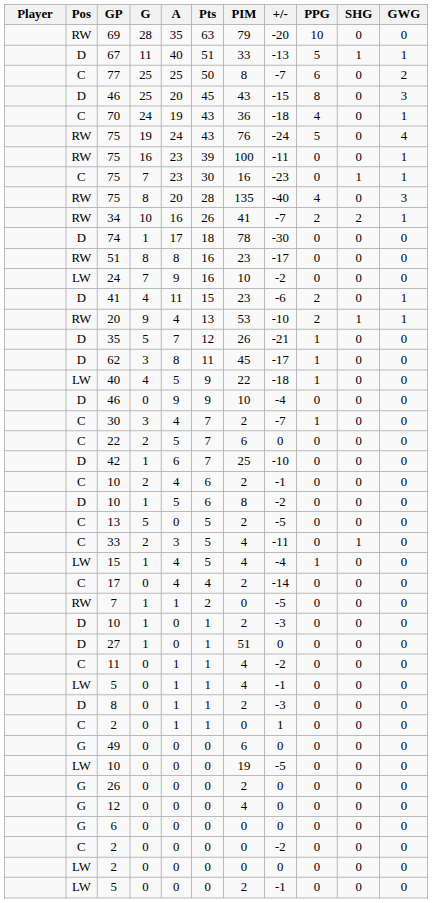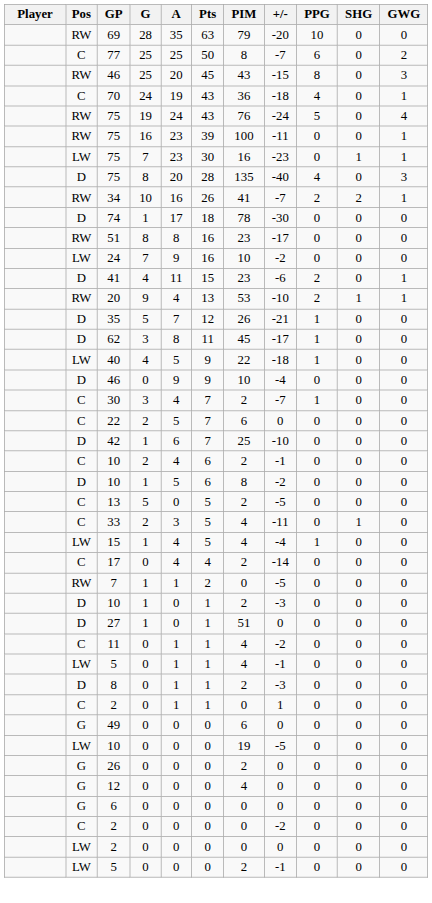- row: D | 67 | 11 | 40 | 51 | 33 | -13 | 5 | 1 | 1
46 / 25 | Pos: D -> RW
75 / 7 | Pos: C -> LW
75 / 8 | Pos: RW -> D
